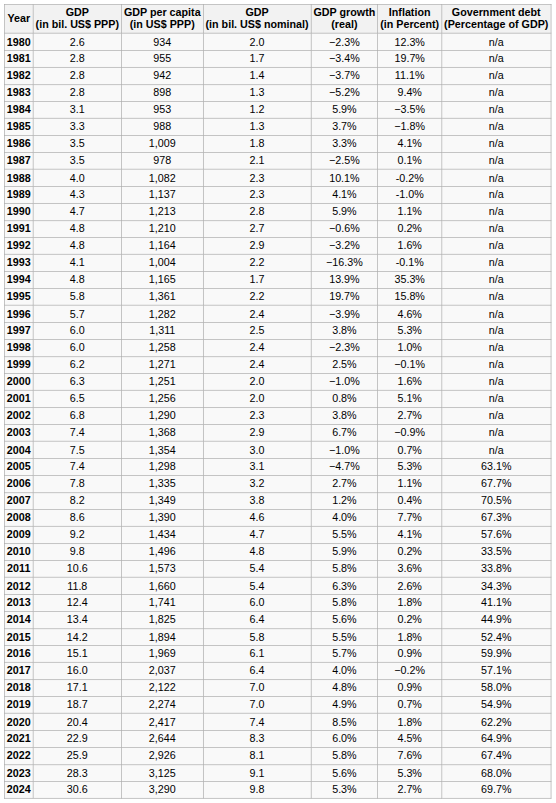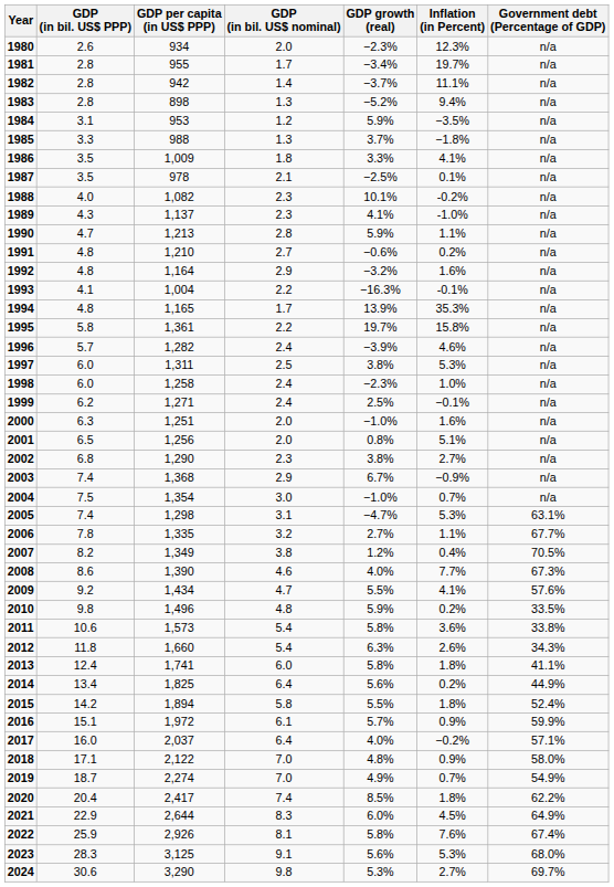2016 | GDP per capita (in US$ PPP): 1,969 -> 1,972
